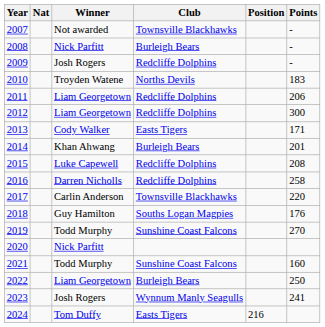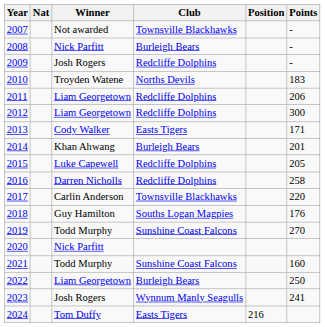2015 | Points: 208 -> 205
